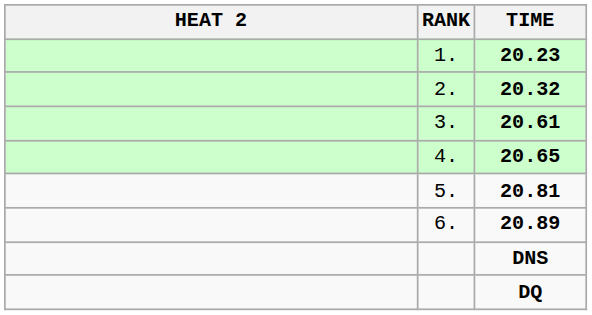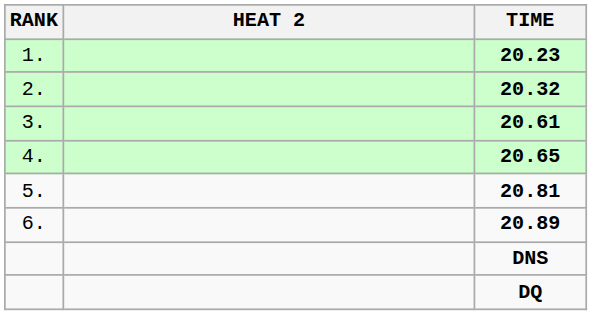columns swapped: RANK <-> HEAT 2
